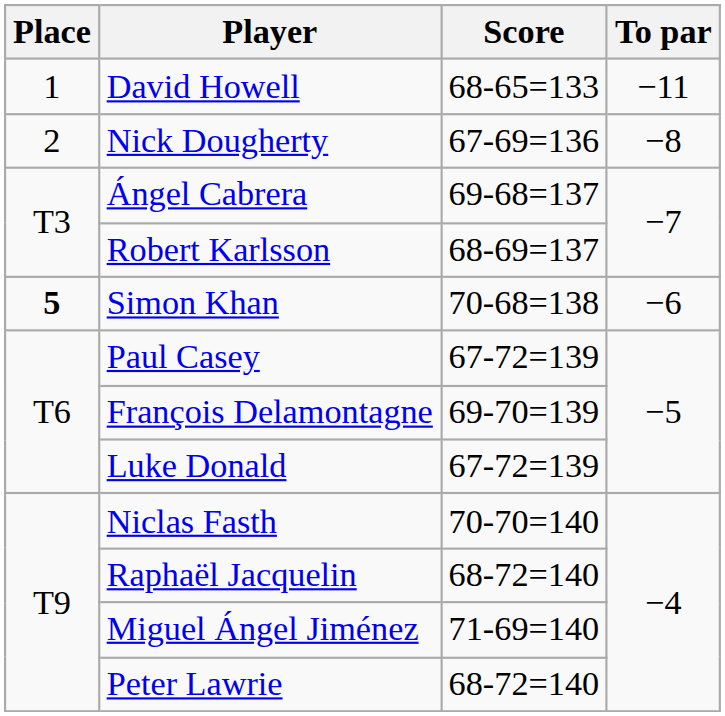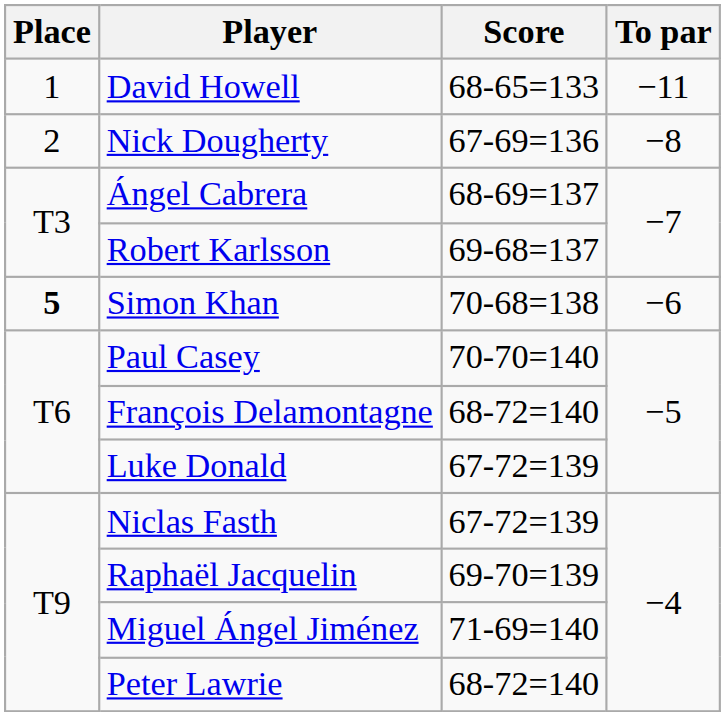Ángel Cabrera | Score: 69-68=137 -> 68-69=137
Robert Karlsson | Score: 68-69=137 -> 69-68=137
Paul Casey | Score: 67-72=139 -> 70-70=140
François Delamontagne | Score: 69-70=139 -> 68-72=140
Niclas Fasth | Score: 70-70=140 -> 67-72=139
Raphaël Jacquelin | Score: 68-72=140 -> 69-70=139
